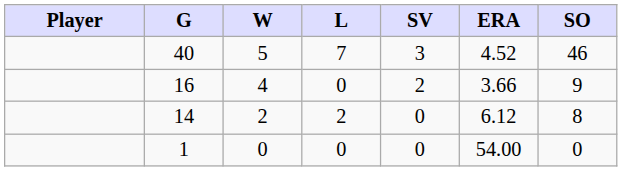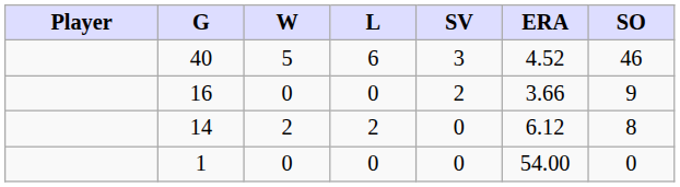40 | L: 7 -> 6
16 | W: 4 -> 0
